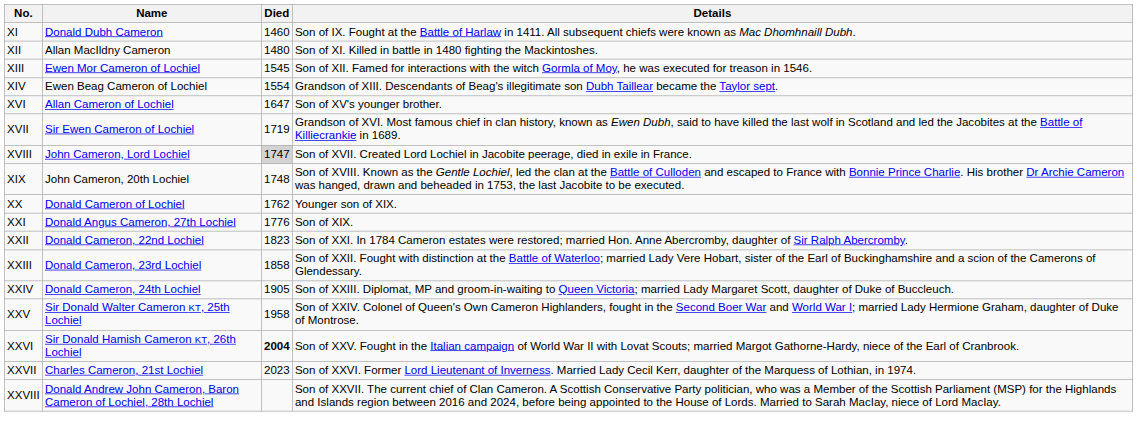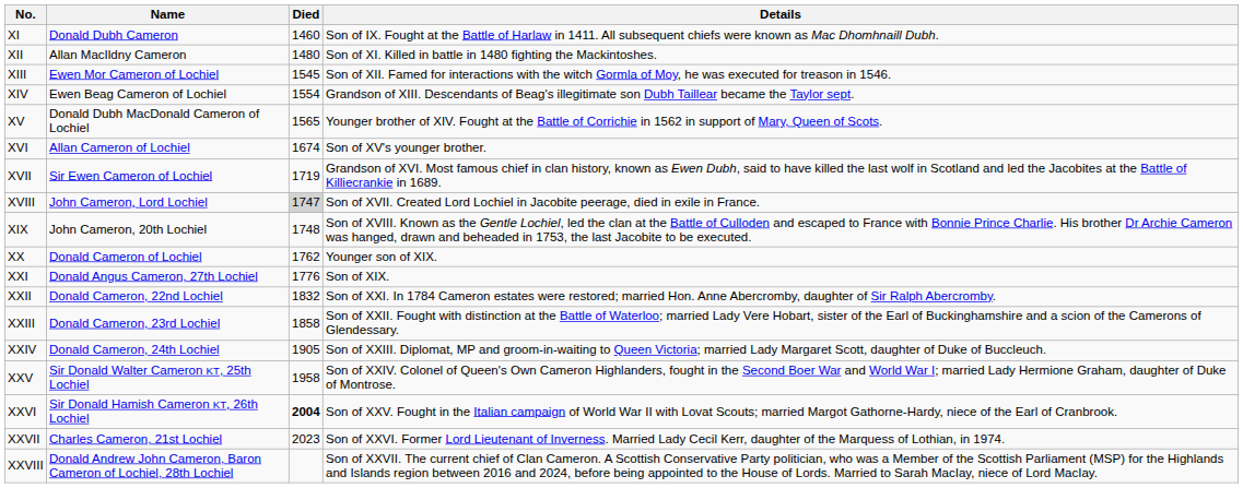+ row: XV | Donald Dubh MacDonald Cameron of Lochiel | 1565 | Younger brother of XIV. Fought at the Battle of Corrichie in 1562 in support of Mary, Queen of Scots.
XVI | Died: 1647 -> 1674
XXII | Died: 1823 -> 1832
